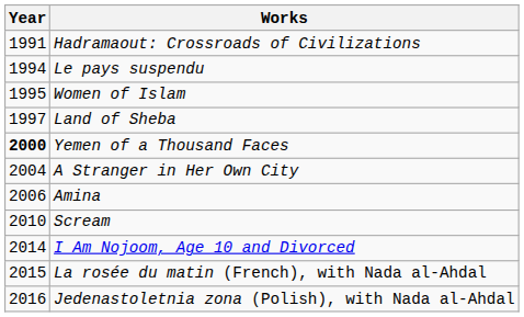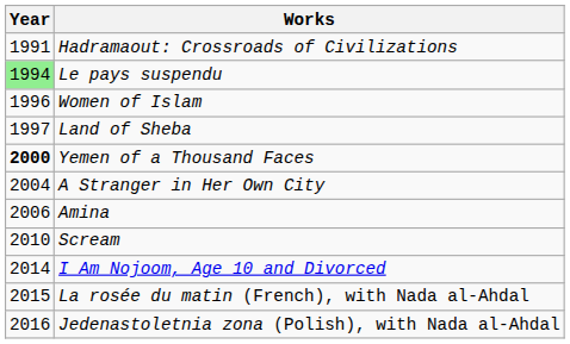Le pays suspendu | Year: no background -> lightgreen background
Women of Islam | Year: 1995 -> 1996
